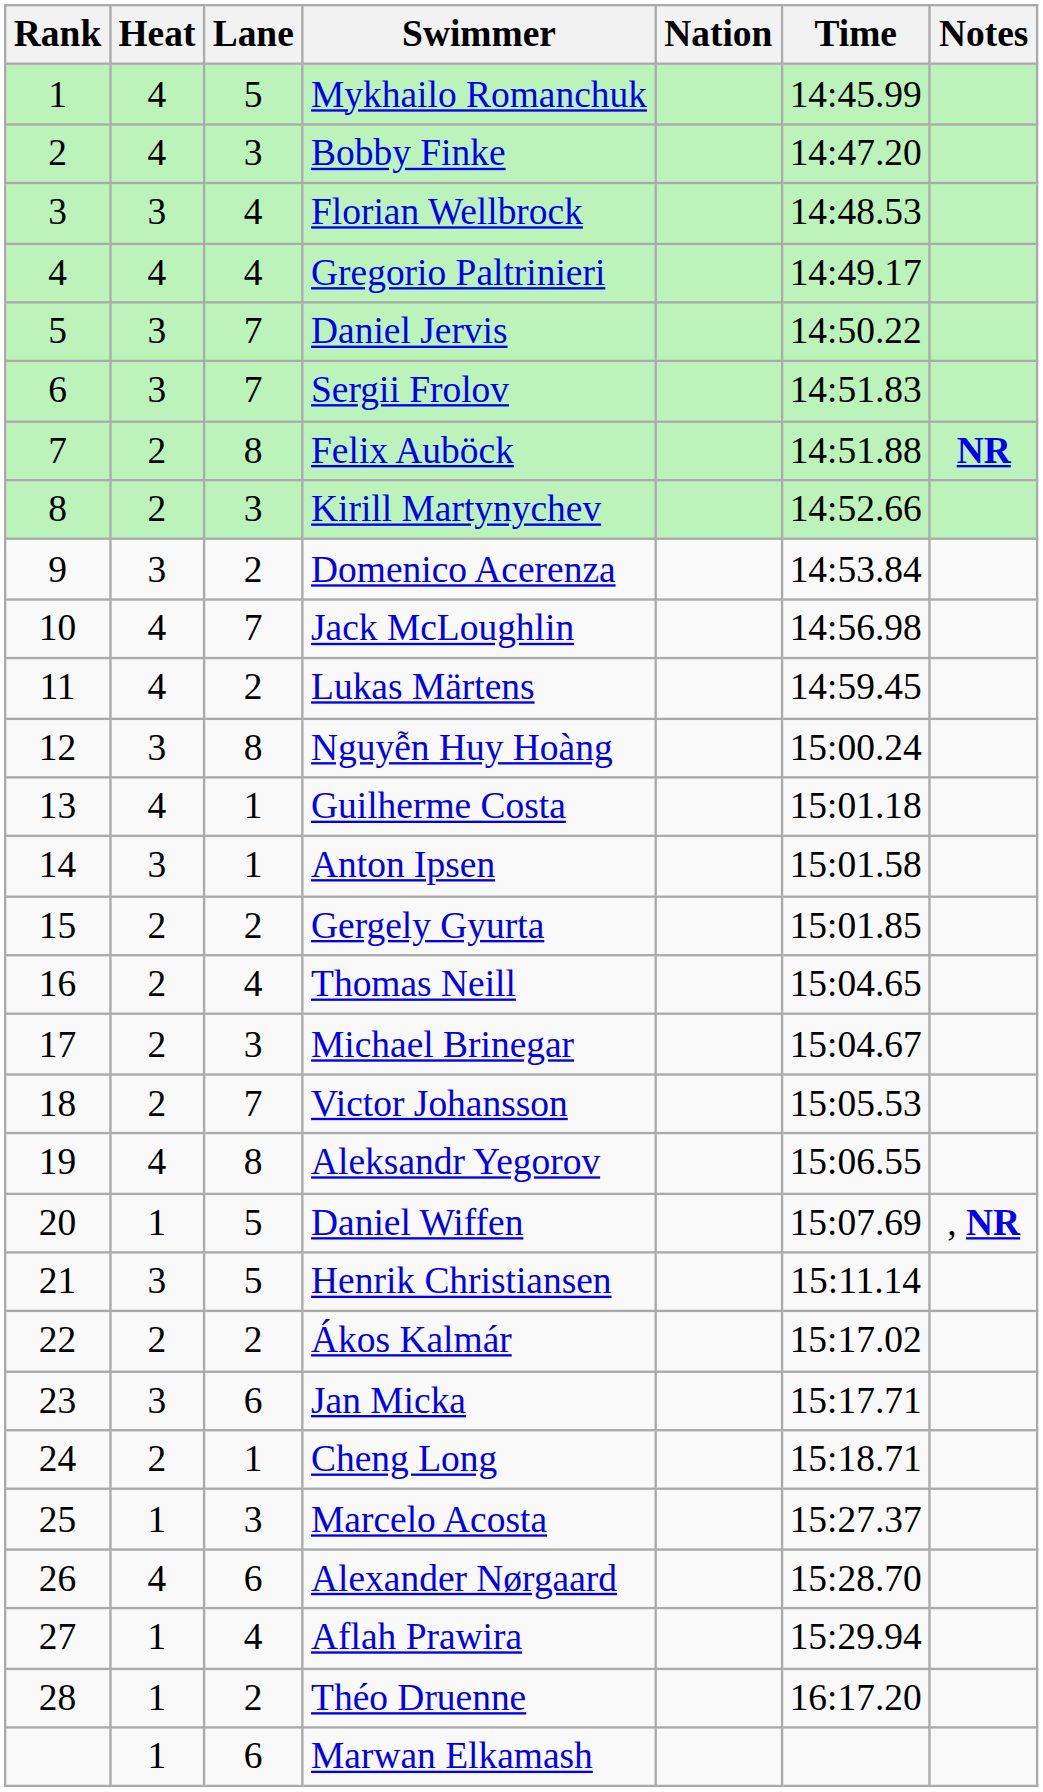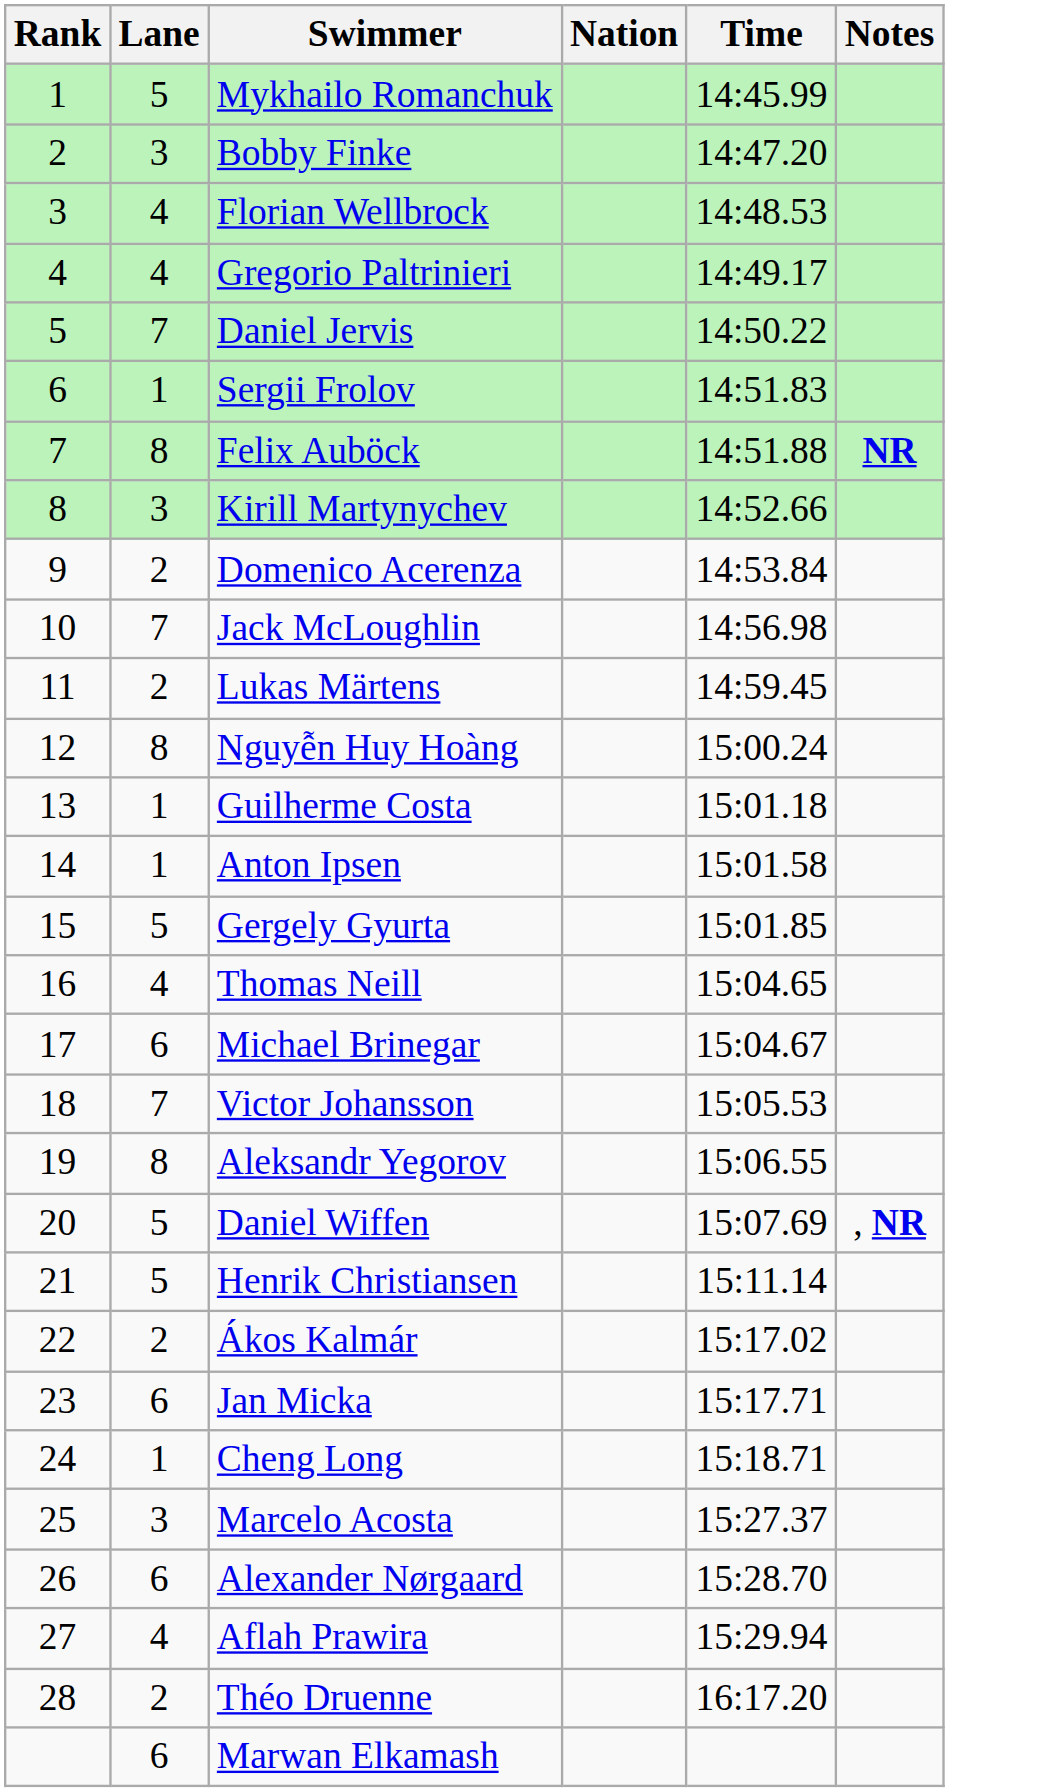- column: Heat | 4 | 4 | 3 | 4 | 3 | 3 | 2 | 2 | 3 | 4 | 4 | 3 | 4 | 3 | 2 | 2 | 2 | 2 | 4 | 1 | 3 | 2 | 3 | 2 | 1 | 4 | 1 | 1 | 1
Sergii Frolov | Lane: 7 -> 1
Gergely Gyurta | Lane: 2 -> 5
Michael Brinegar | Lane: 3 -> 6
